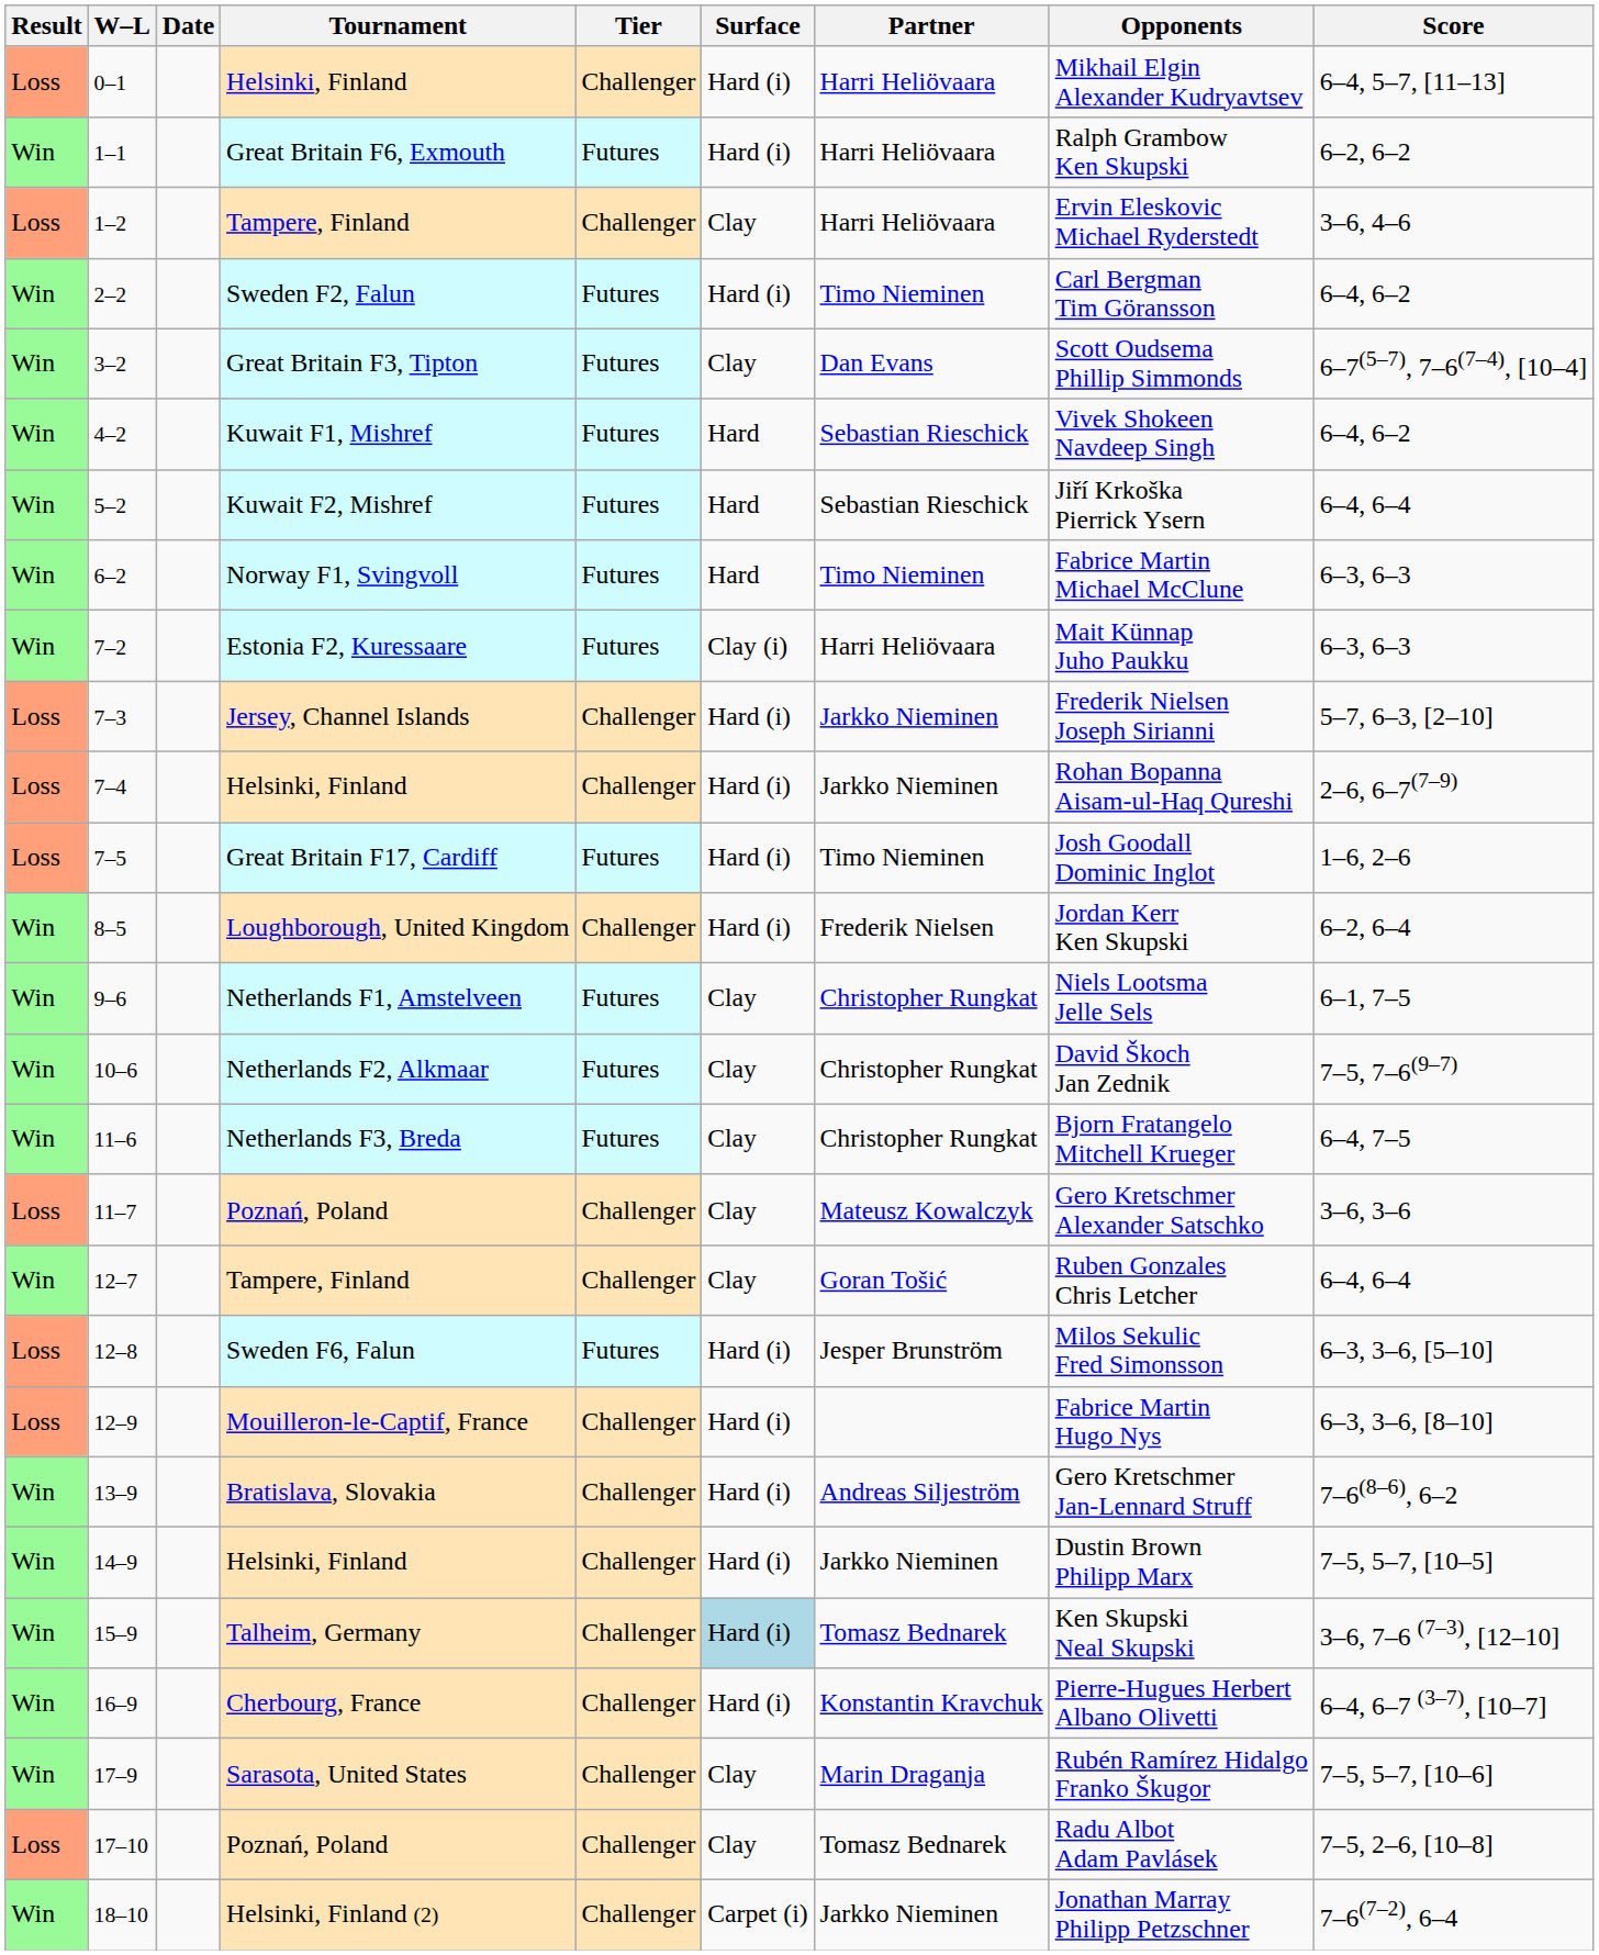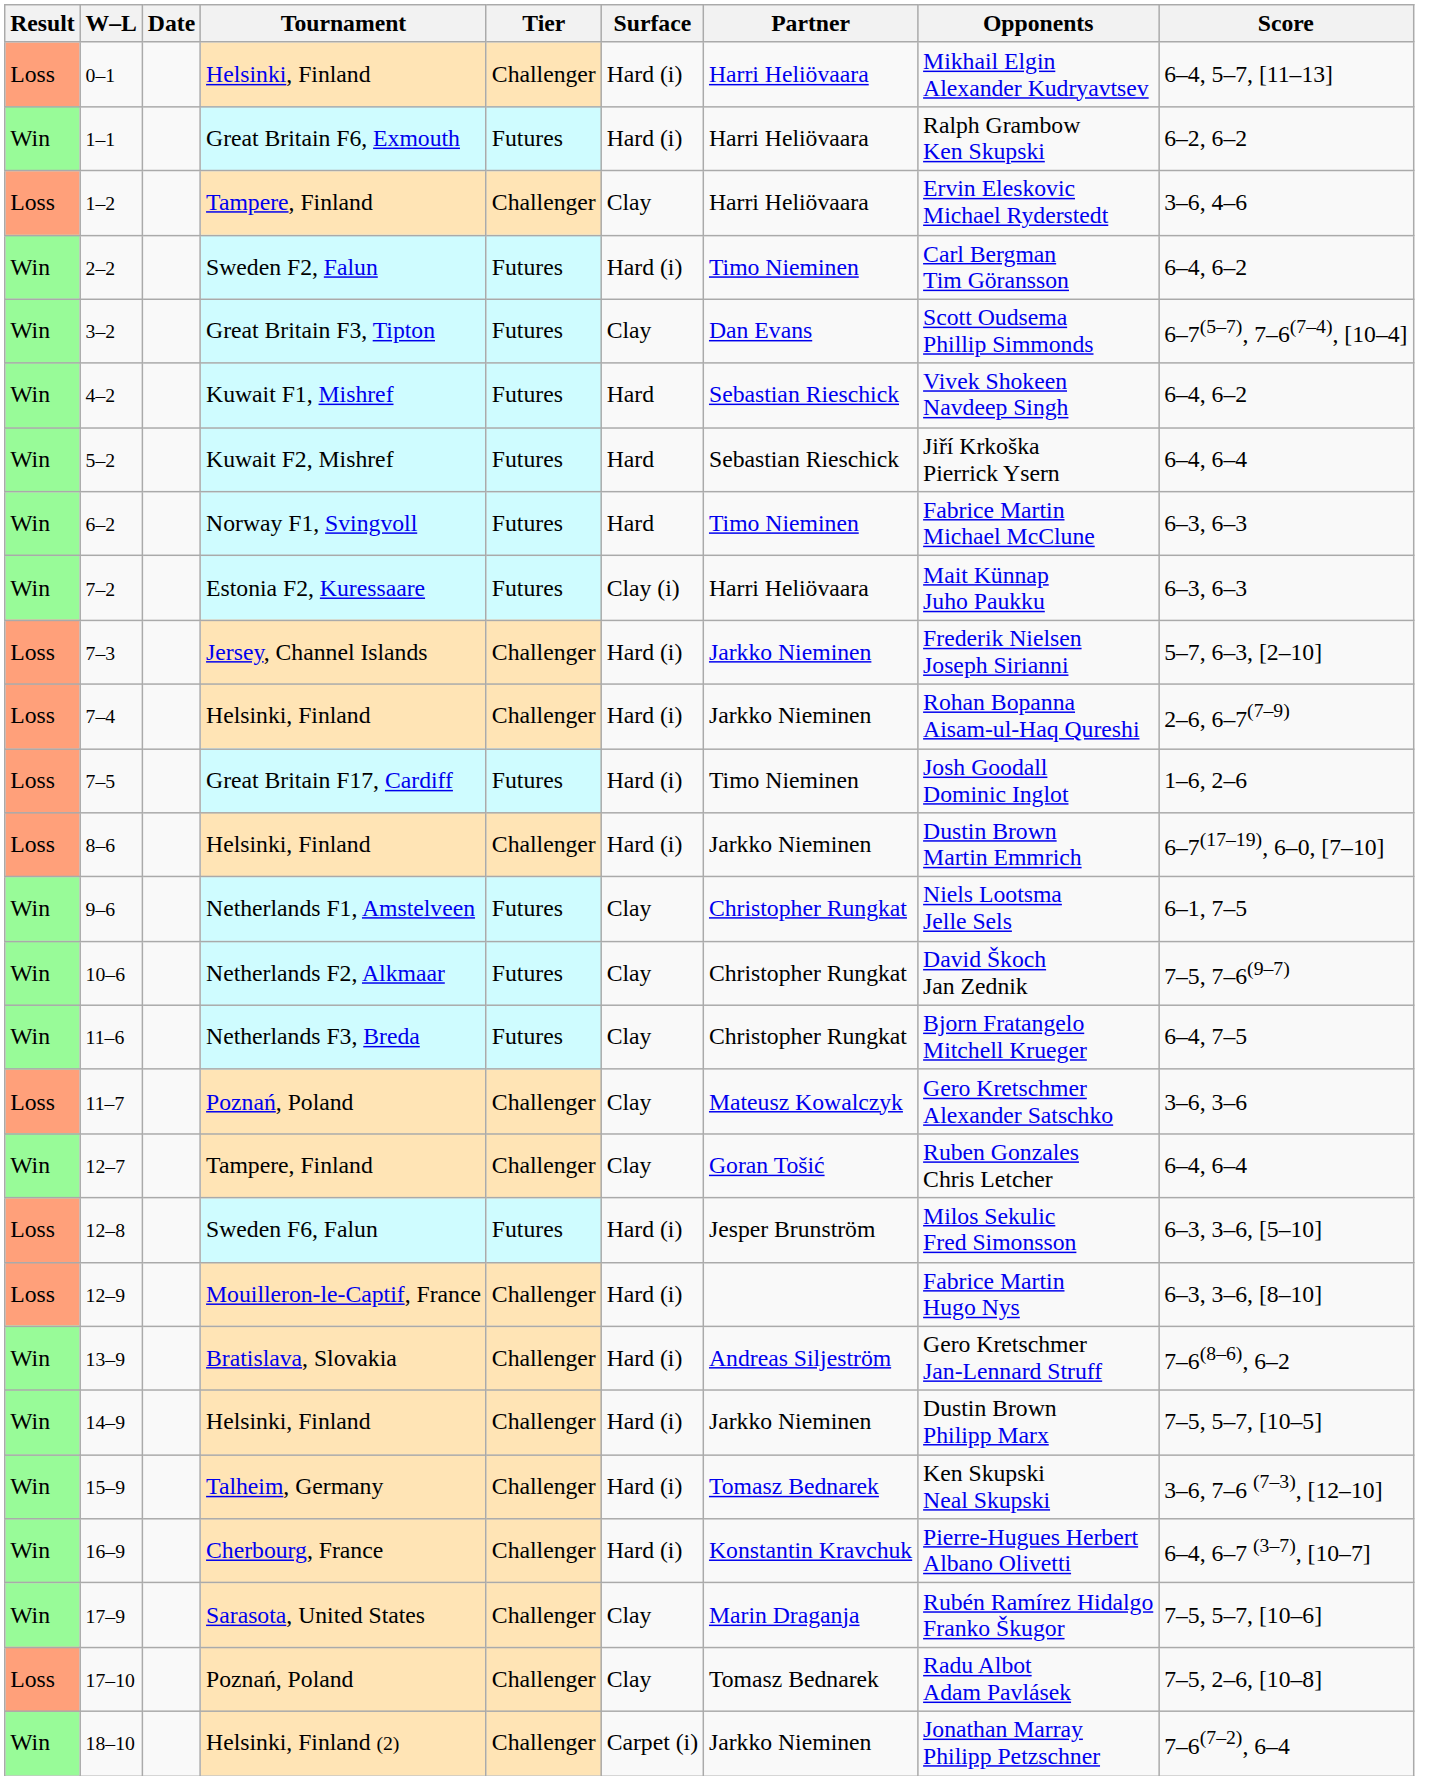- row: Win | 8–5 | Loughborough, United Kingdom | Challenger | Hard (i) | Frederik Nielsen | Jordan Kerr Ken Skupski | 6–2, 6–4
+ row: Loss | 8–6 | Helsinki, Finland | Challenger | Hard (i) | Jarkko Nieminen | Dustin Brown Martin Emmrich | 6–7(17–19), 6–0, [7–10]
15–9 | Surface: lightblue background -> no background
